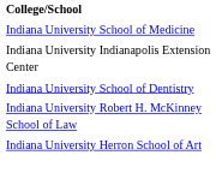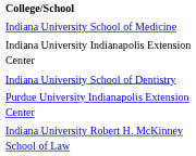+ row: Purdue University Indianapolis Extension Center
- row: Indiana University Herron School of Art
